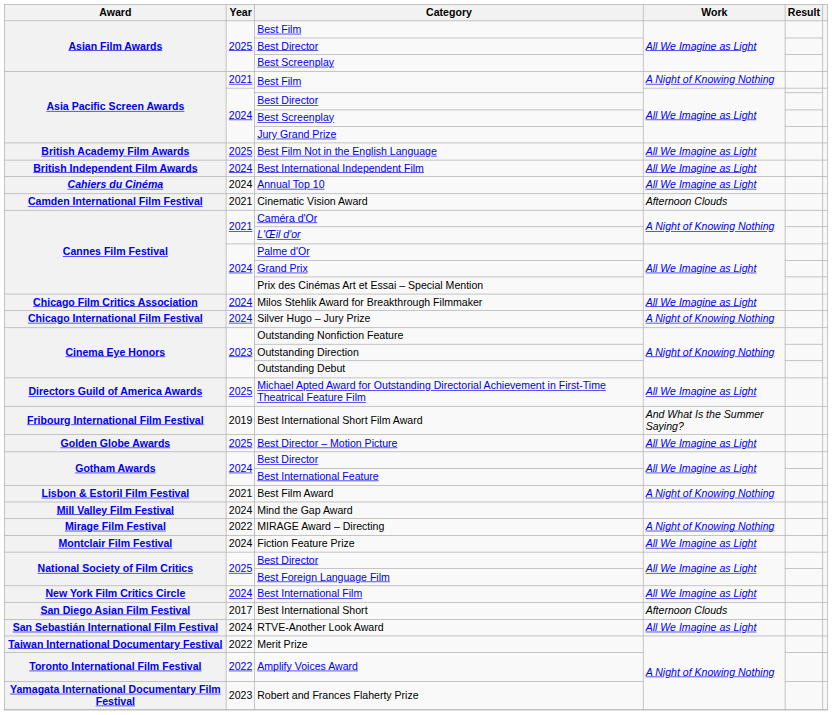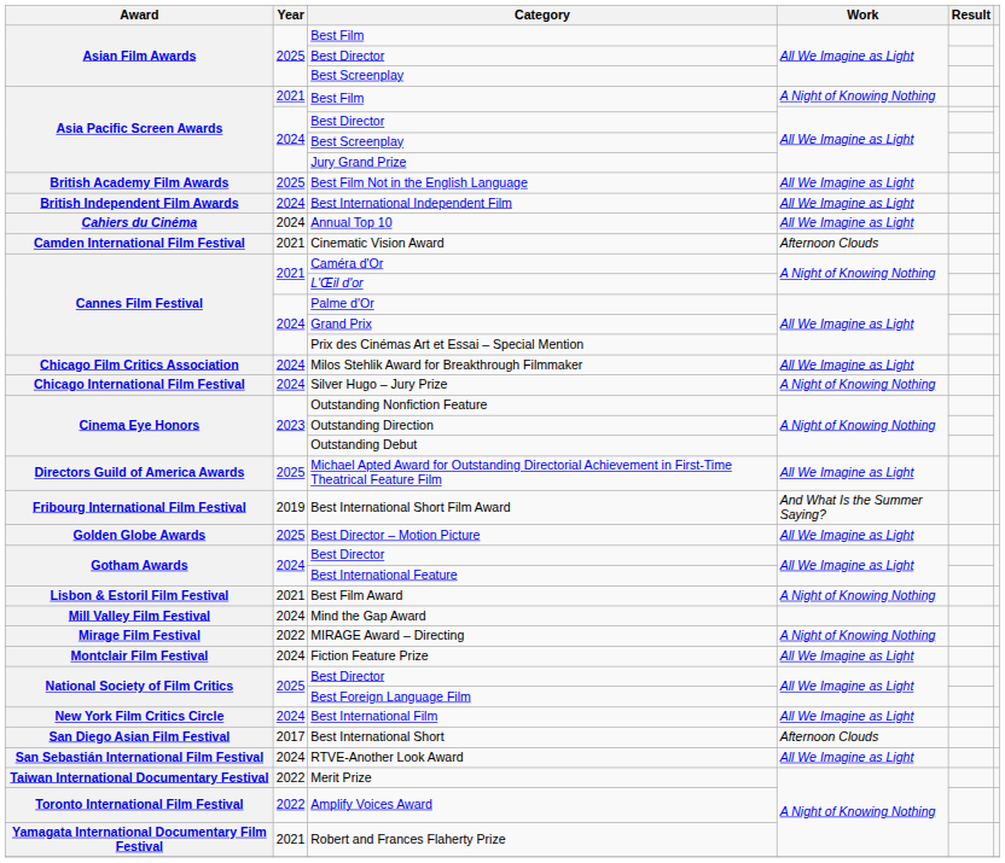Robert and Frances Flaherty Prize | Year: 2023 -> 2021
